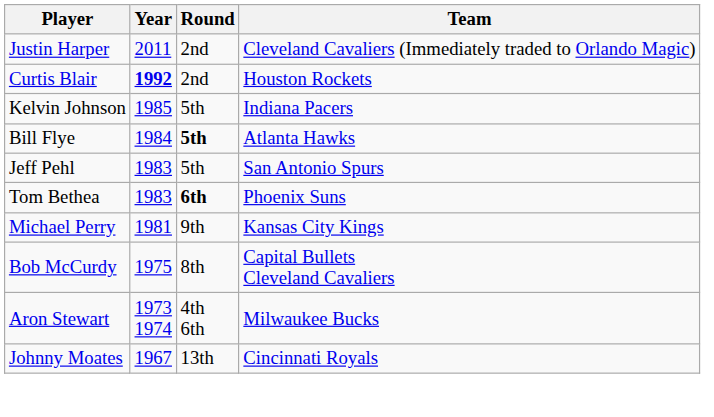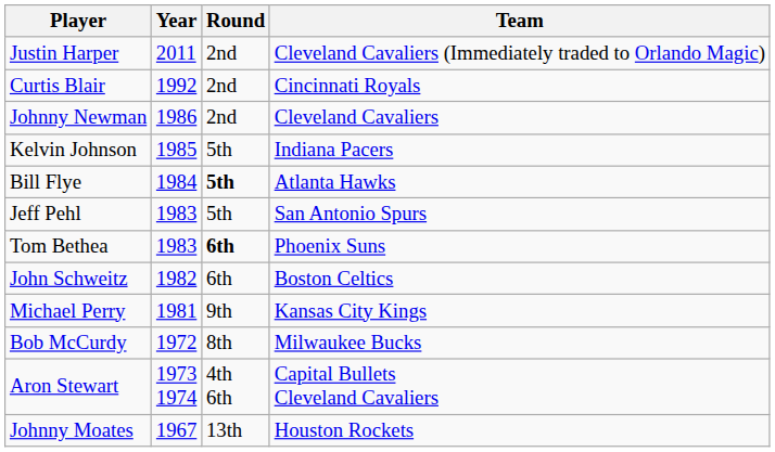Curtis Blair | Year: bold -> normal
Curtis Blair | Team: Houston Rockets -> Cincinnati Royals
+ row: Johnny Newman | 1986 | 2nd | Cleveland Cavaliers
+ row: John Schweitz | 1982 | 6th | Boston Celtics
Bob McCurdy | Year: 1975 -> 1972
Bob McCurdy | Team: Capital Bullets Cleveland Cavaliers -> Milwaukee Bucks
Aron Stewart | Team: Milwaukee Bucks -> Capital Bullets Cleveland Cavaliers
Johnny Moates | Team: Cincinnati Royals -> Houston Rockets
